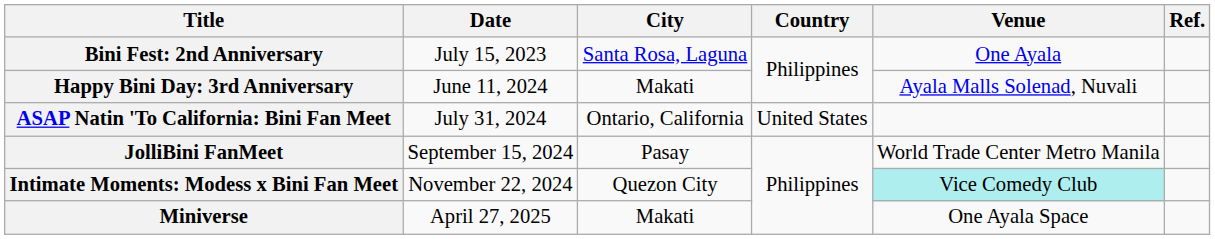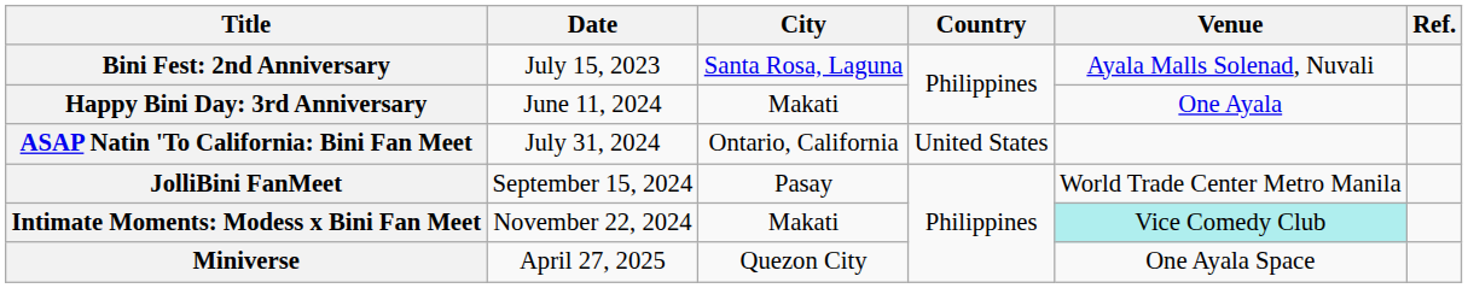Bini Fest: 2nd Anniversary | Venue: One Ayala -> Ayala Malls Solenad, Nuvali
Happy Bini Day: 3rd Anniversary | Venue: Ayala Malls Solenad, Nuvali -> One Ayala
Intimate Moments: Modess x Bini Fan Meet | City: Quezon City -> Makati
Miniverse | City: Makati -> Quezon City
